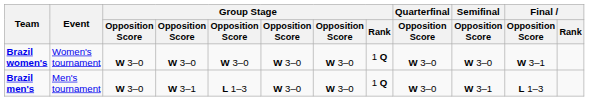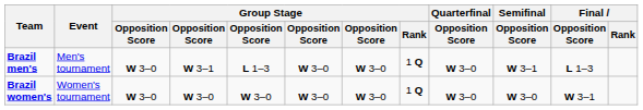rows swapped: Brazil men's <-> Brazil women's
